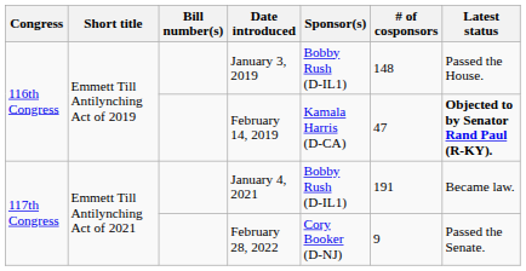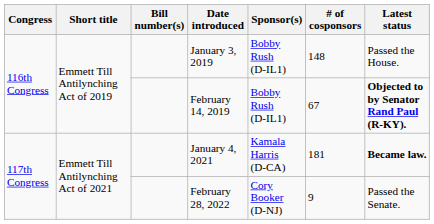February 14, 2019 | Sponsor(s): Kamala Harris (D-CA) -> Bobby Rush (D-IL1)
February 14, 2019 | # of cosponsors: 47 -> 67
January 4, 2021 | Sponsor(s): Bobby Rush (D-IL1) -> Kamala Harris (D-CA)
January 4, 2021 | # of cosponsors: 191 -> 181
January 4, 2021 | Latest status: normal -> bold
